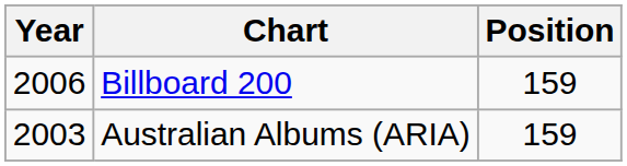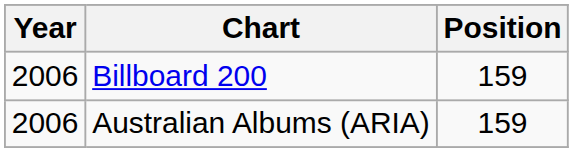Australian Albums (ARIA) | Year: 2003 -> 2006
